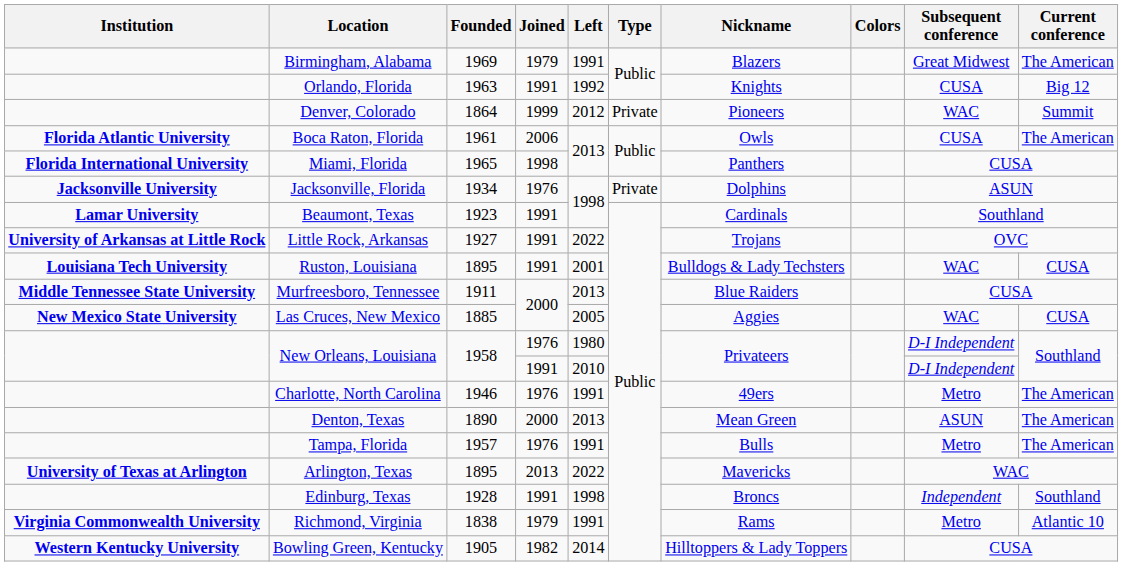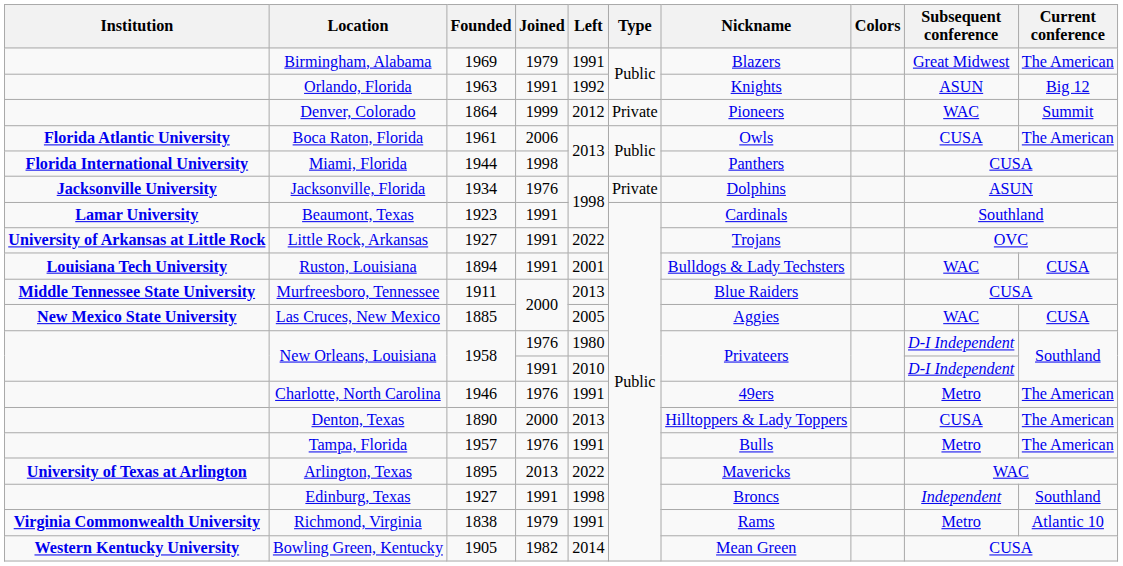Orlando, Florida | Subsequent conference: CUSA -> ASUN
Miami, Florida | Founded: 1965 -> 1944
Ruston, Louisiana | Founded: 1895 -> 1894
Denton, Texas | Nickname: Mean Green -> Hilltoppers & Lady Toppers
Denton, Texas | Subsequent conference: ASUN -> CUSA
Edinburg, Texas | Founded: 1928 -> 1927
Bowling Green, Kentucky | Nickname: Hilltoppers & Lady Toppers -> Mean Green
